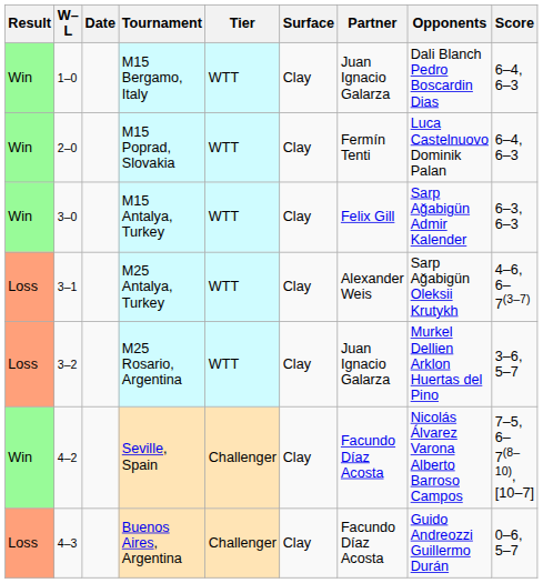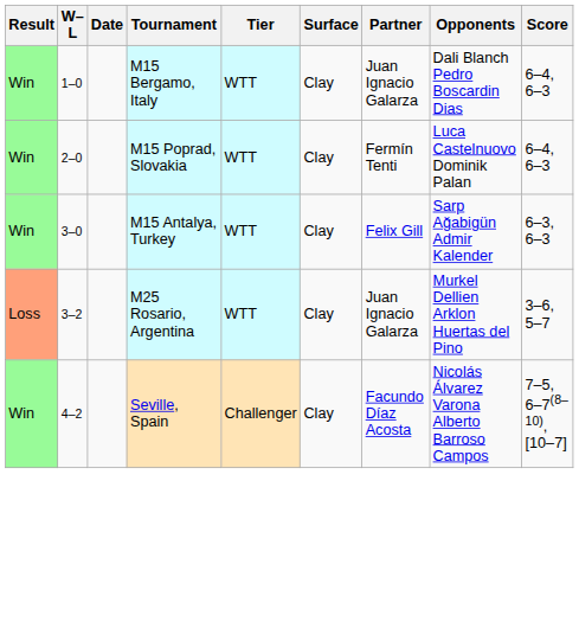- row: Loss | 3–1 | M25 Antalya, Turkey | WTT | Clay | Alexander Weis | Sarp Ağabigün Oleksii Krutykh | 4–6, 6–7(3–7)
- row: Loss | 4–3 | Buenos Aires, Argentina | Challenger | Clay | Facundo Díaz Acosta | Guido Andreozzi Guillermo Durán | 0–6, 5–7
